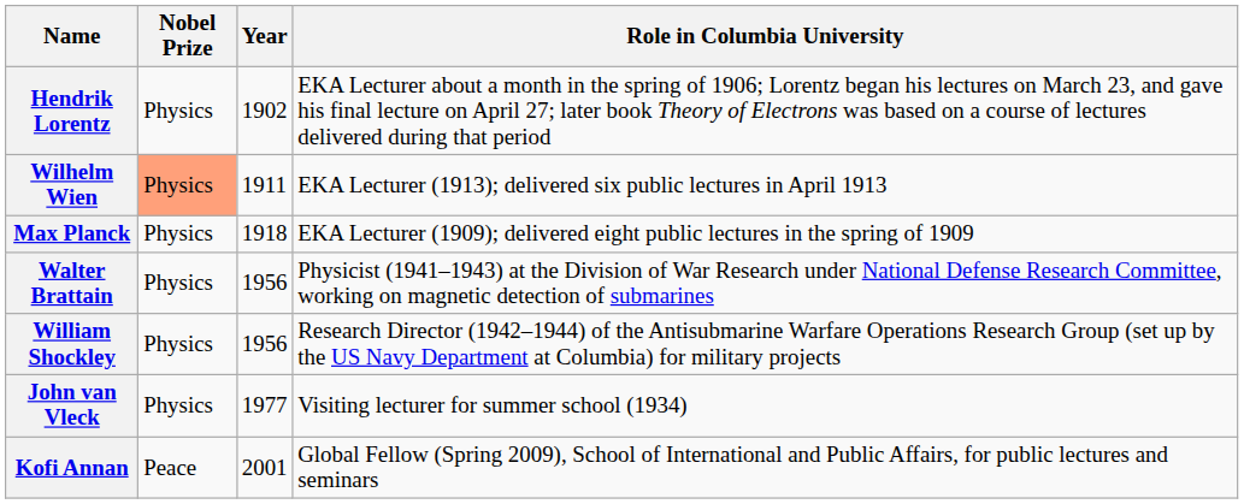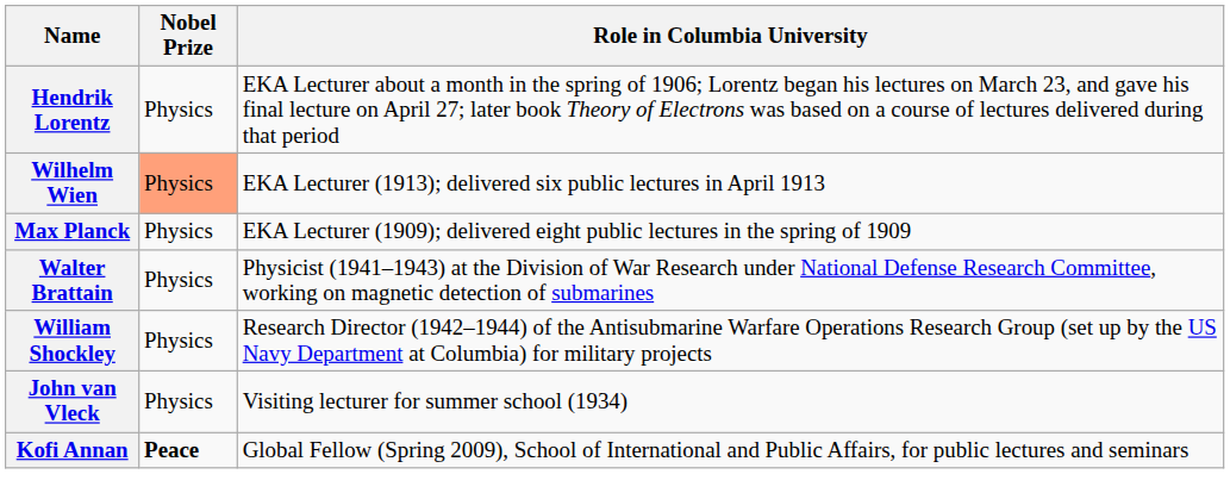- column: Year | 1902 | 1911 | 1918 | 1956 | 1956 | 1977 | 2001
Kofi Annan | Nobel Prize: normal -> bold
